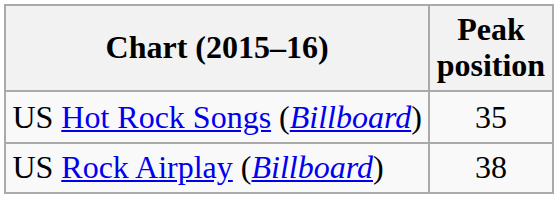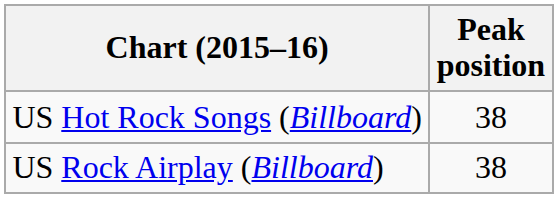US Hot Rock Songs (Billboard) | Peak position: 35 -> 38
